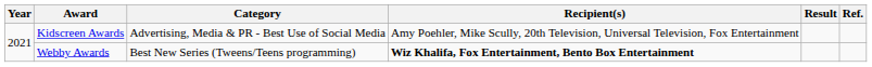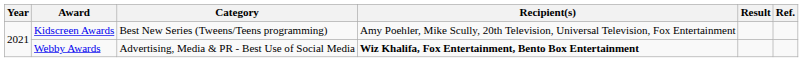Kidscreen Awards | Category: Advertising, Media & PR - Best Use of Social Media -> Best New Series (Tweens/Teens programming)
Webby Awards | Category: Best New Series (Tweens/Teens programming) -> Advertising, Media & PR - Best Use of Social Media
